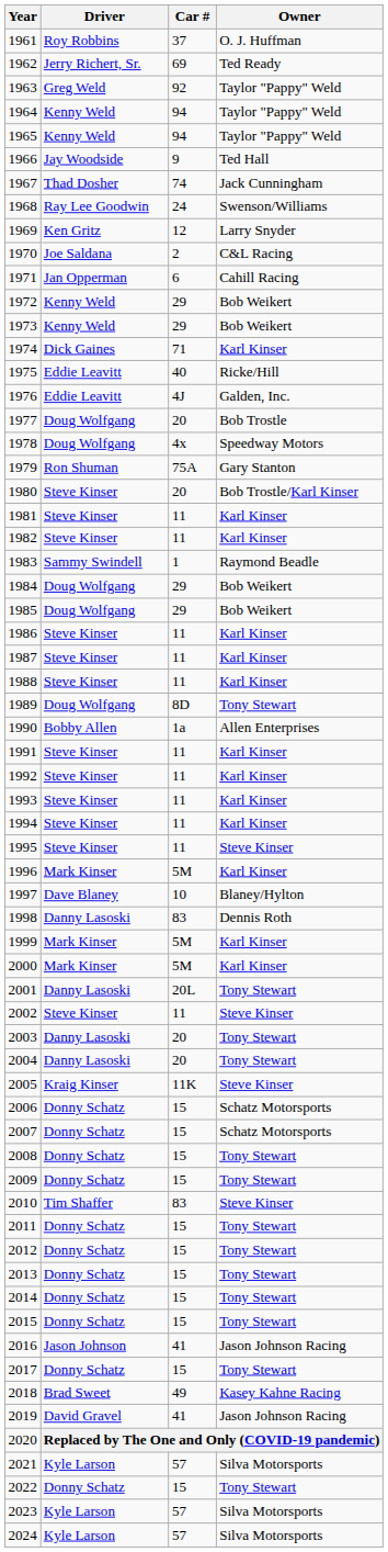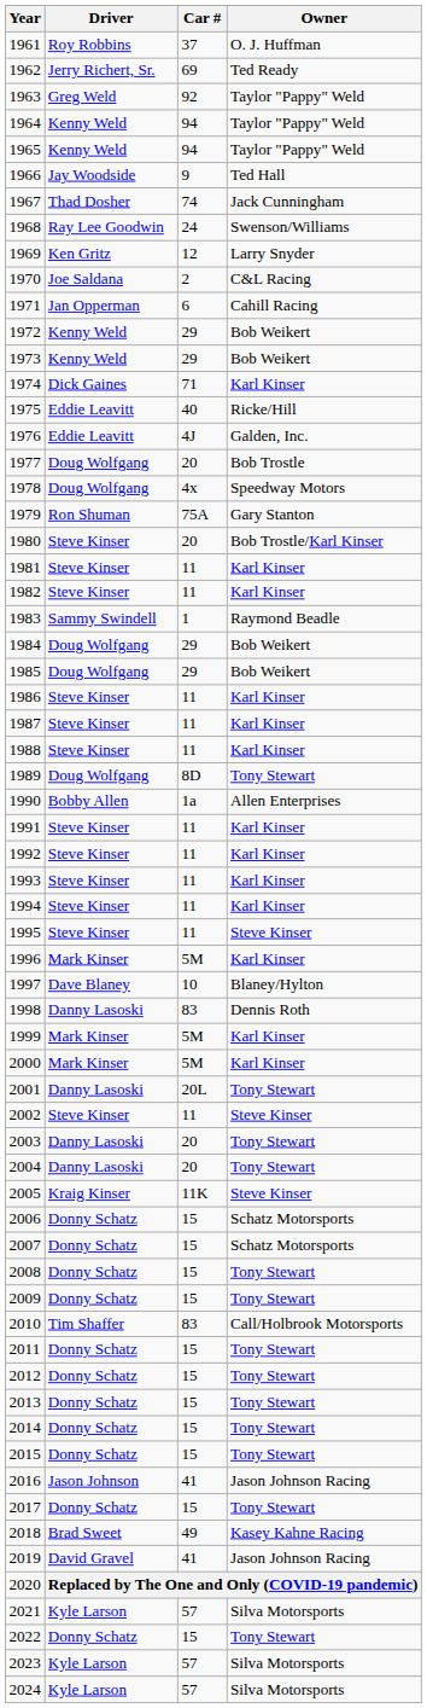2010 | Owner: Steve Kinser -> Call/Holbrook Motorsports
